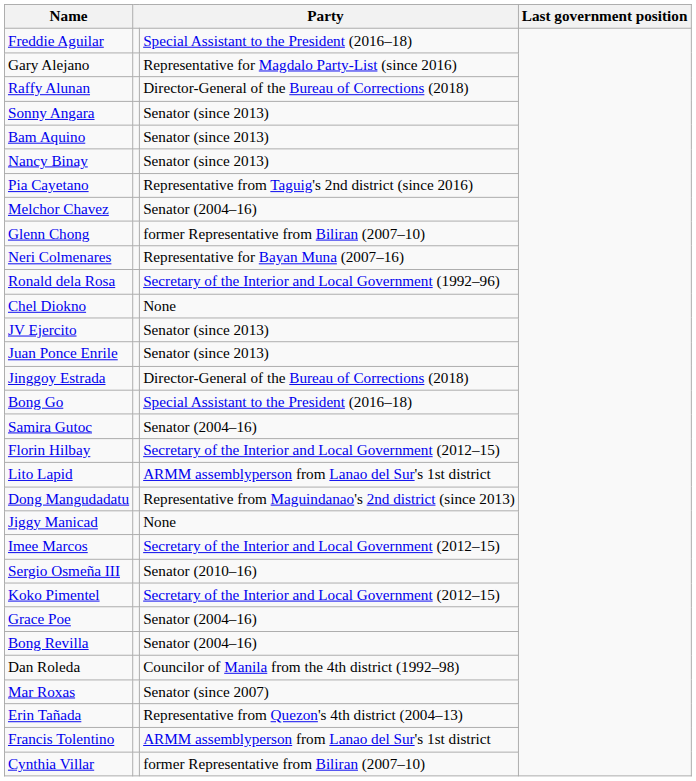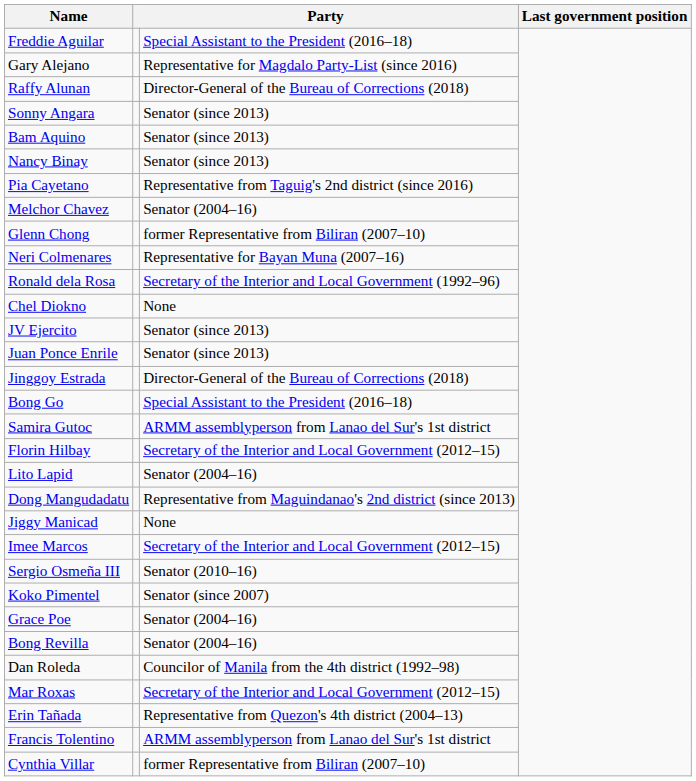Samira Gutoc | column 3: Senator (2004–16) -> ARMM assemblyperson from Lanao del Sur's 1st district
Lito Lapid | column 3: ARMM assemblyperson from Lanao del Sur's 1st district -> Senator (2004–16)
Koko Pimentel | column 3: Secretary of the Interior and Local Government (2012–15) -> Senator (since 2007)
Mar Roxas | column 3: Senator (since 2007) -> Secretary of the Interior and Local Government (2012–15)
